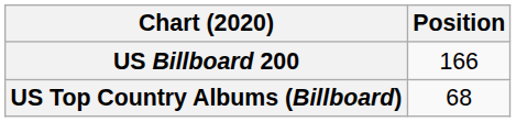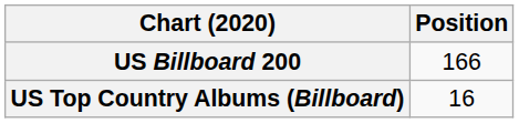US Top Country Albums (Billboard) | Position: 68 -> 16
